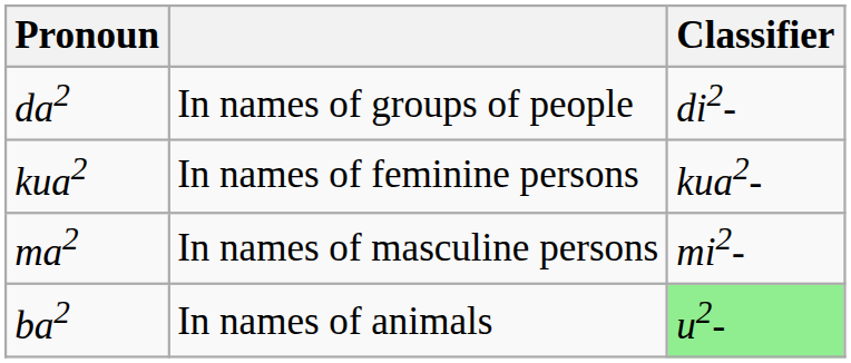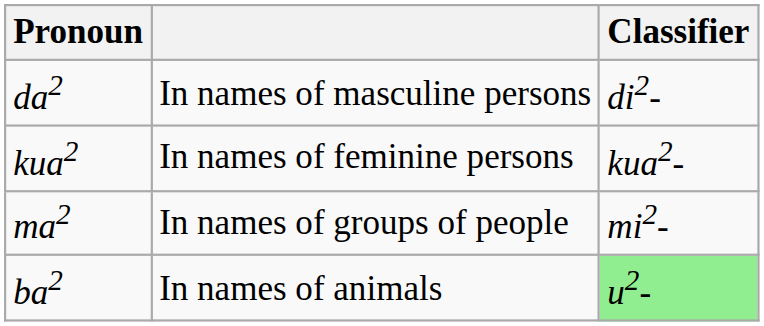da2 | column 2: In names of groups of people -> In names of masculine persons
ma2 | column 2: In names of masculine persons -> In names of groups of people
